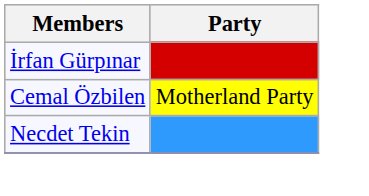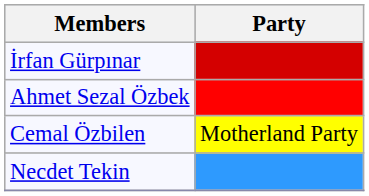+ row: Ahmet Sezal Özbek
